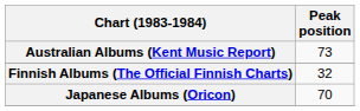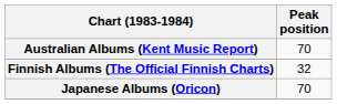Australian Albums (Kent Music Report) | Peak position: 73 -> 70
